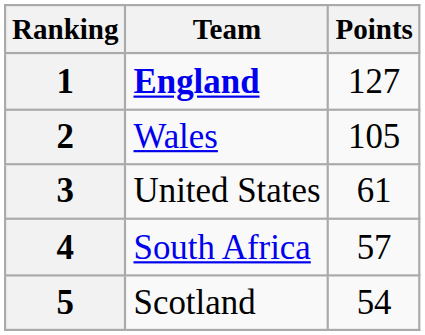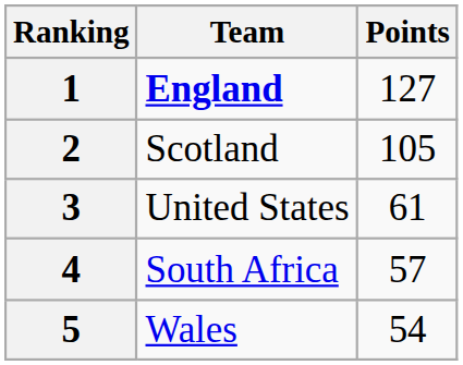2 | Team: Wales -> Scotland
5 | Team: Scotland -> Wales
